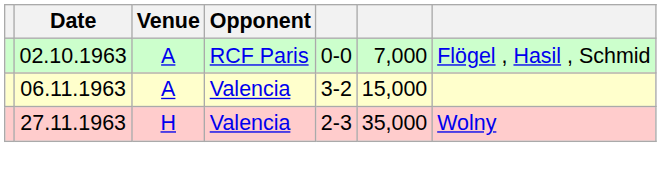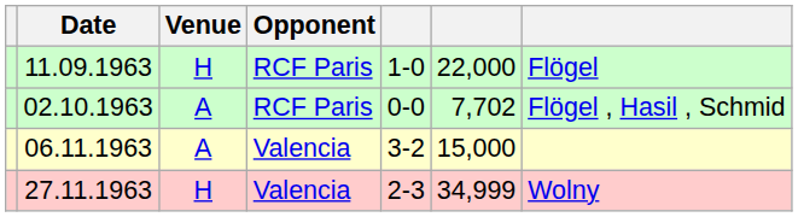+ row: 11.09.1963 | H | RCF Paris | 1-0 | 22,000 | Flögel
02.10.1963 | column 6: 7,000 -> 7,702
27.11.1963 | column 6: 35,000 -> 34,999
